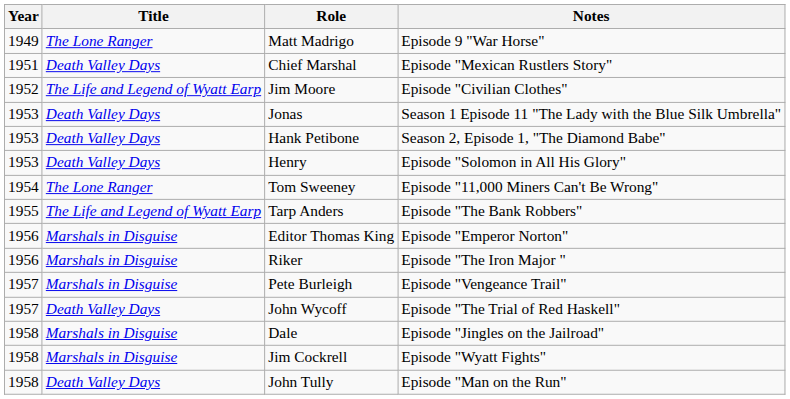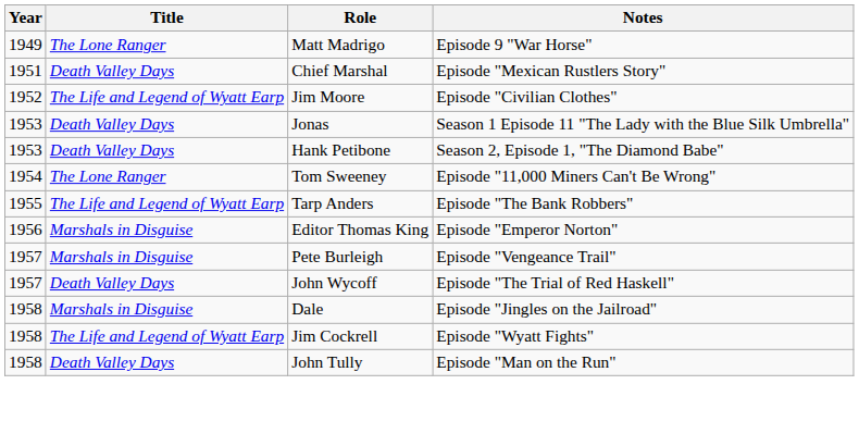- row: 1953 | Death Valley Days | Henry | Episode "Solomon in All His Glory"
- row: 1956 | Marshals in Disguise | Riker | Episode "The Iron Major "
Jim Cockrell | Title: Marshals in Disguise -> The Life and Legend of Wyatt Earp
